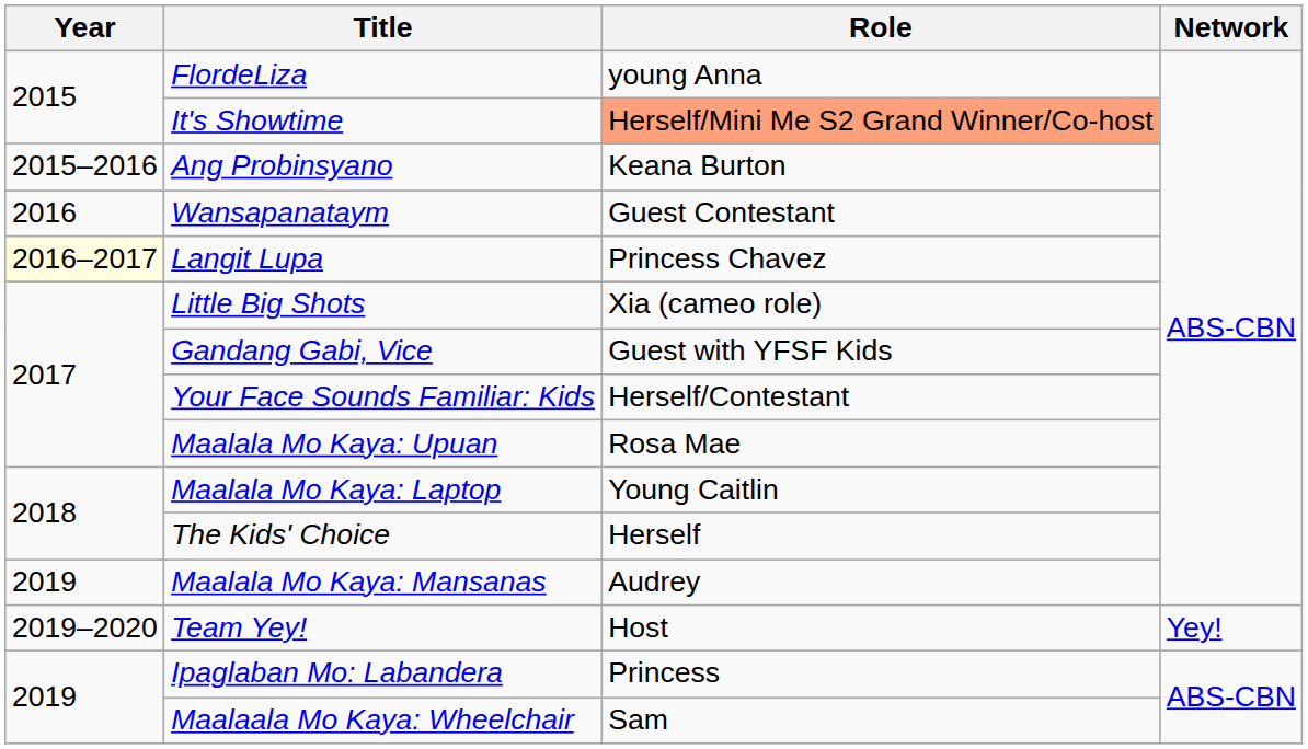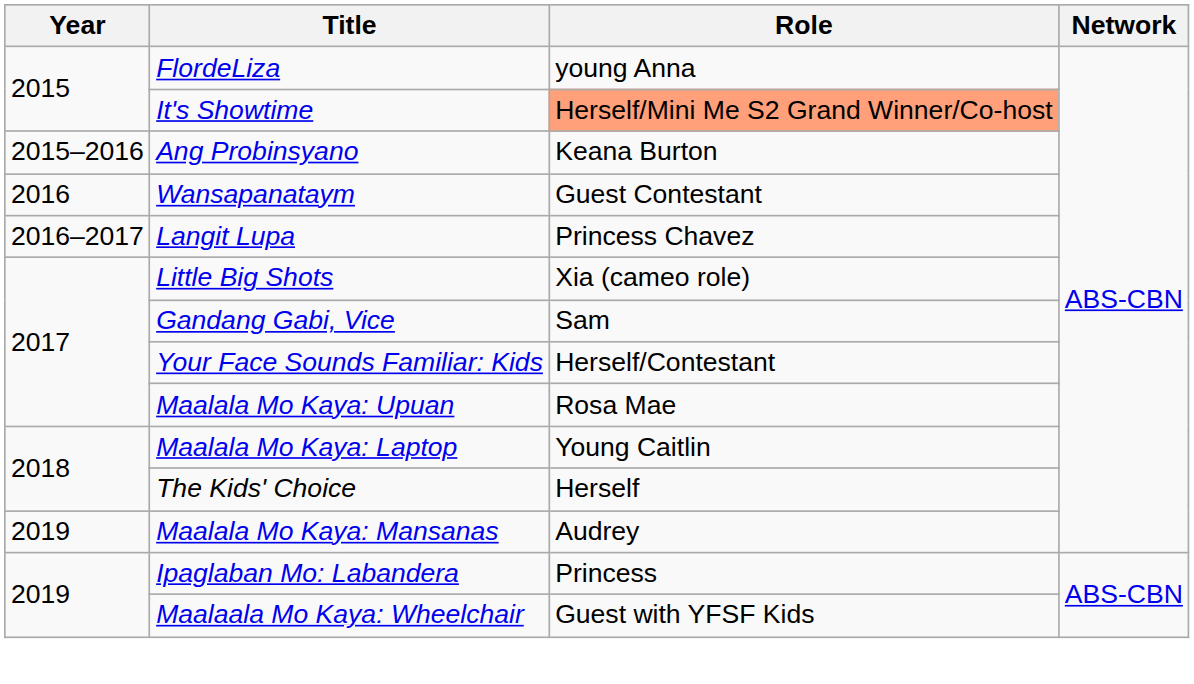Langit Lupa | Year: lightyellow background -> no background
Gandang Gabi, Vice | Role: Guest with YFSF Kids -> Sam
- row: 2019–2020 | Team Yey! | Host | Yey!
Maalaala Mo Kaya: Wheelchair | Role: Sam -> Guest with YFSF Kids
